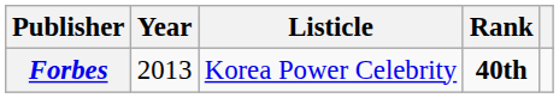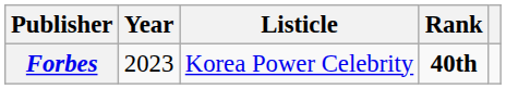Forbes | Year: 2013 -> 2023
